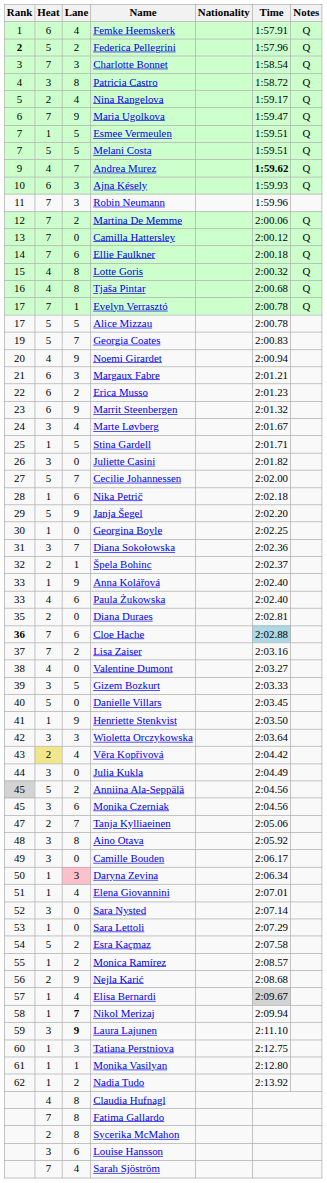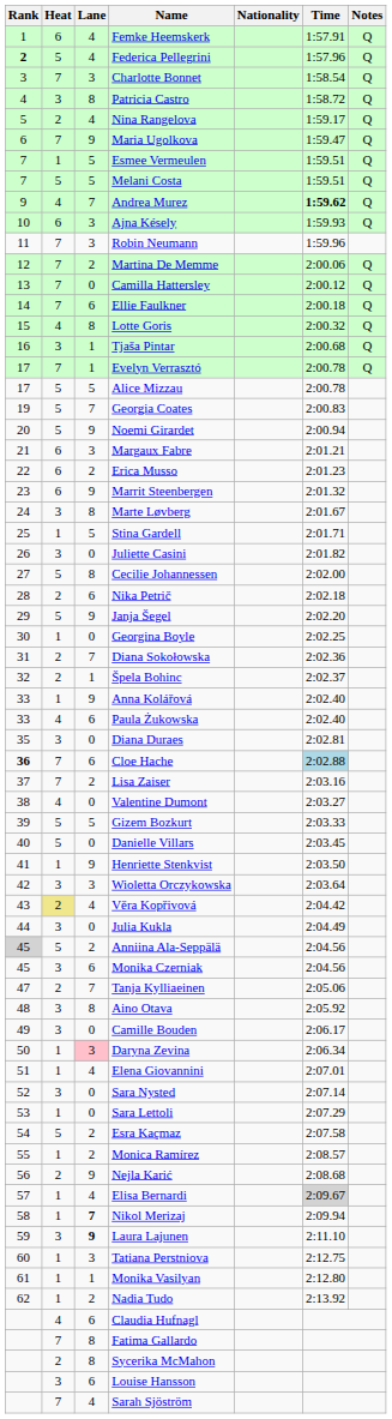Federica Pellegrini | Lane: 2 -> 4
Tjaša Pintar | Heat: 4 -> 3
Tjaša Pintar | Lane: 8 -> 1
Noemi Girardet | Heat: 4 -> 5
Marte Løvberg | Lane: 4 -> 8
Cecilie Johannessen | Lane: 7 -> 8
Nika Petrič | Heat: 1 -> 2
Diana Sokołowska | Heat: 3 -> 2
Diana Duraes | Heat: 2 -> 3
Gizem Bozkurt | Heat: 3 -> 5
Claudia Hufnagl | Lane: 8 -> 6
